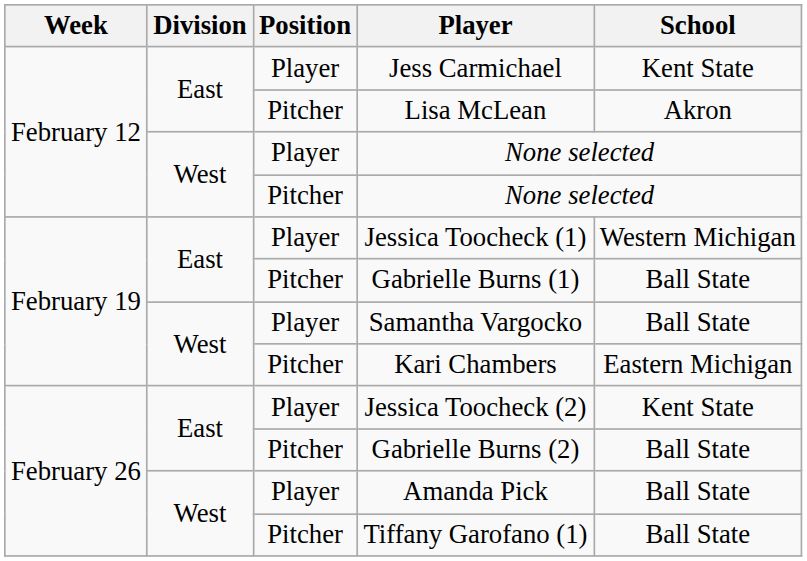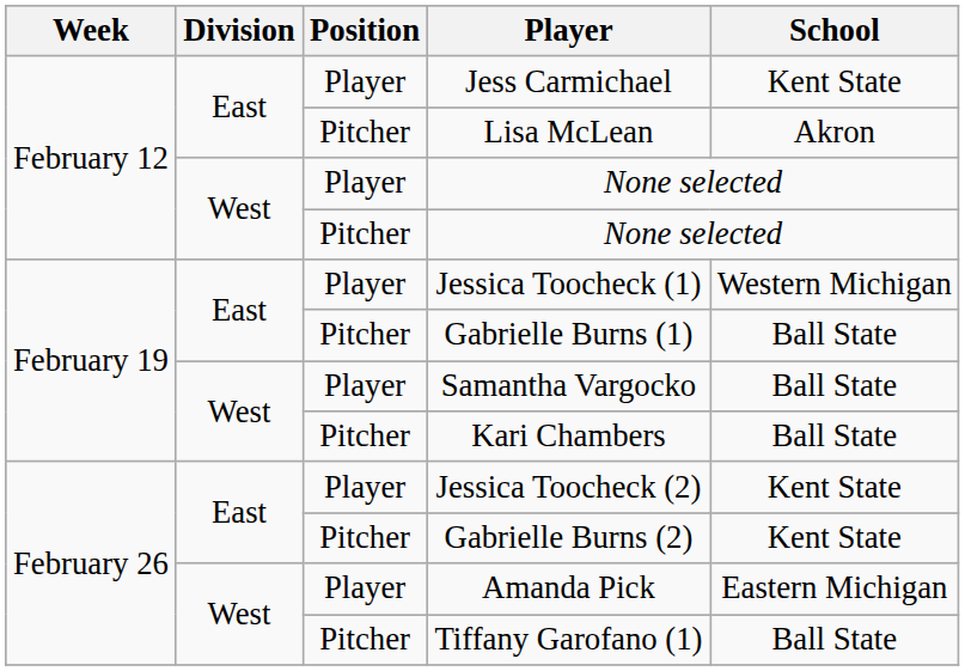Kari Chambers | School: Eastern Michigan -> Ball State
Gabrielle Burns (2) | School: Ball State -> Kent State
Amanda Pick | School: Ball State -> Eastern Michigan
